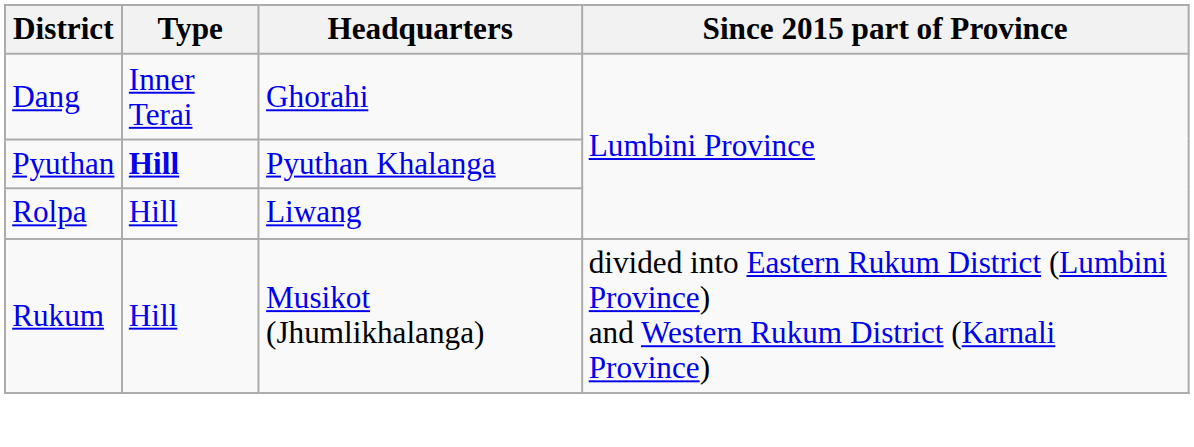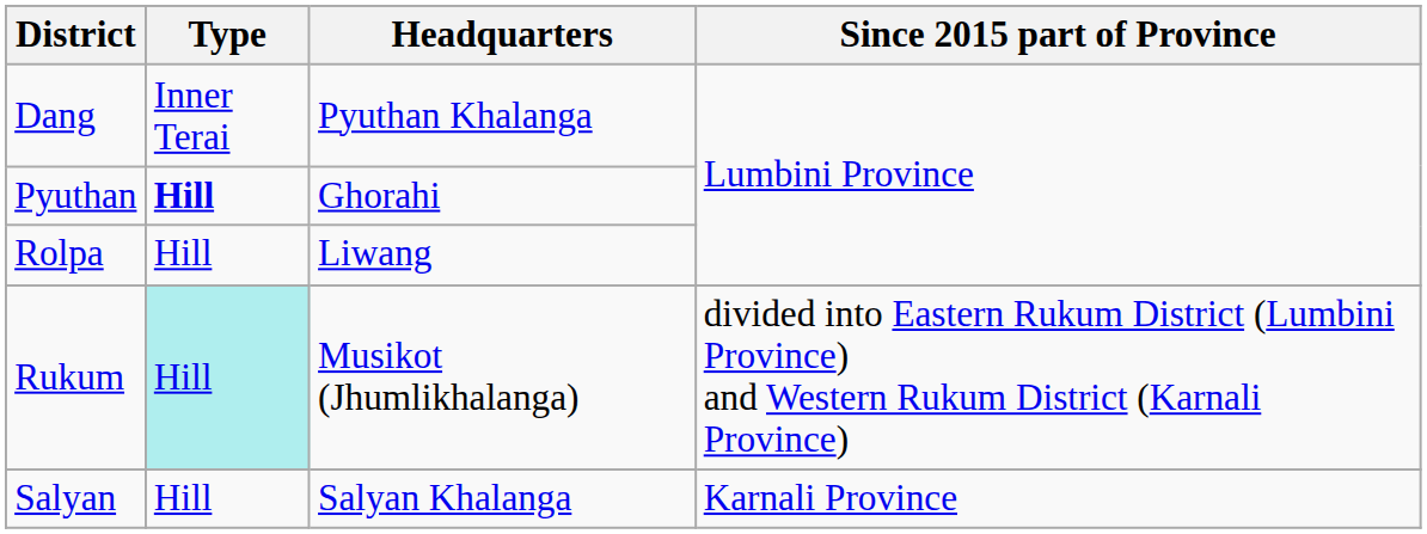Dang | Headquarters: Ghorahi -> Pyuthan Khalanga
Pyuthan | Headquarters: Pyuthan Khalanga -> Ghorahi
Rukum | Type: no background -> paleturquoise background
+ row: Salyan | Hill | Salyan Khalanga | Karnali Province
